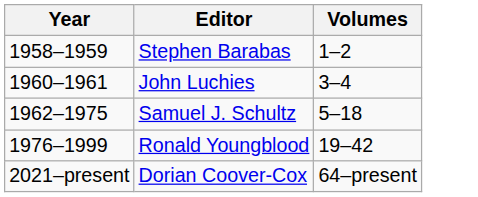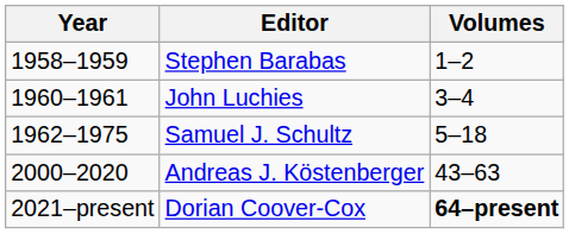- row: 1976–1999 | Ronald Youngblood | 19–42
+ row: 2000–2020 | Andreas J. Köstenberger | 43–63
Dorian Coover-Cox | Volumes: normal -> bold
